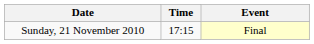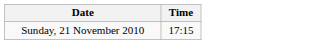- column: Event | Final
